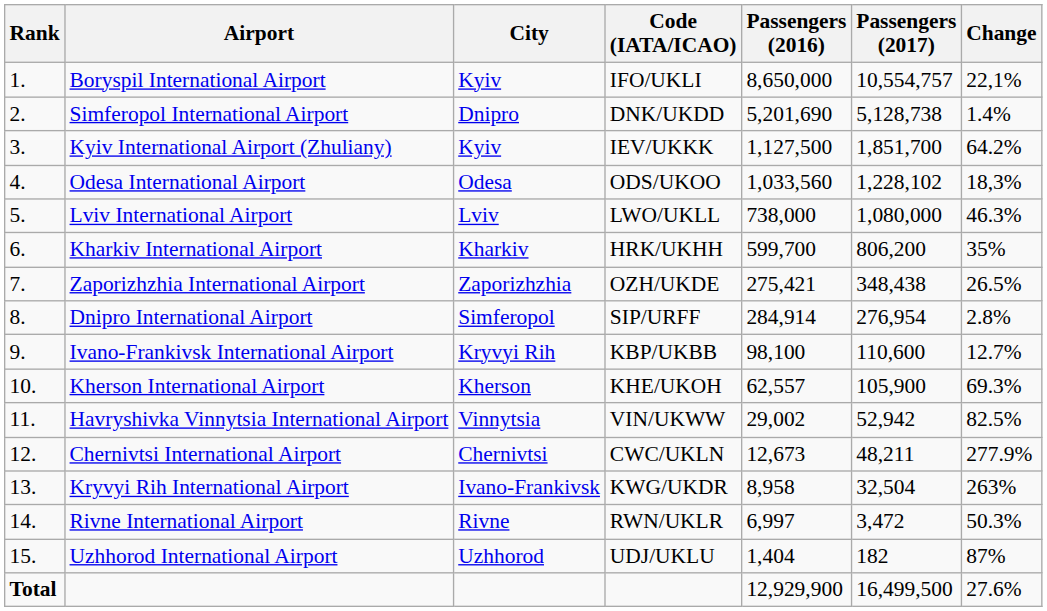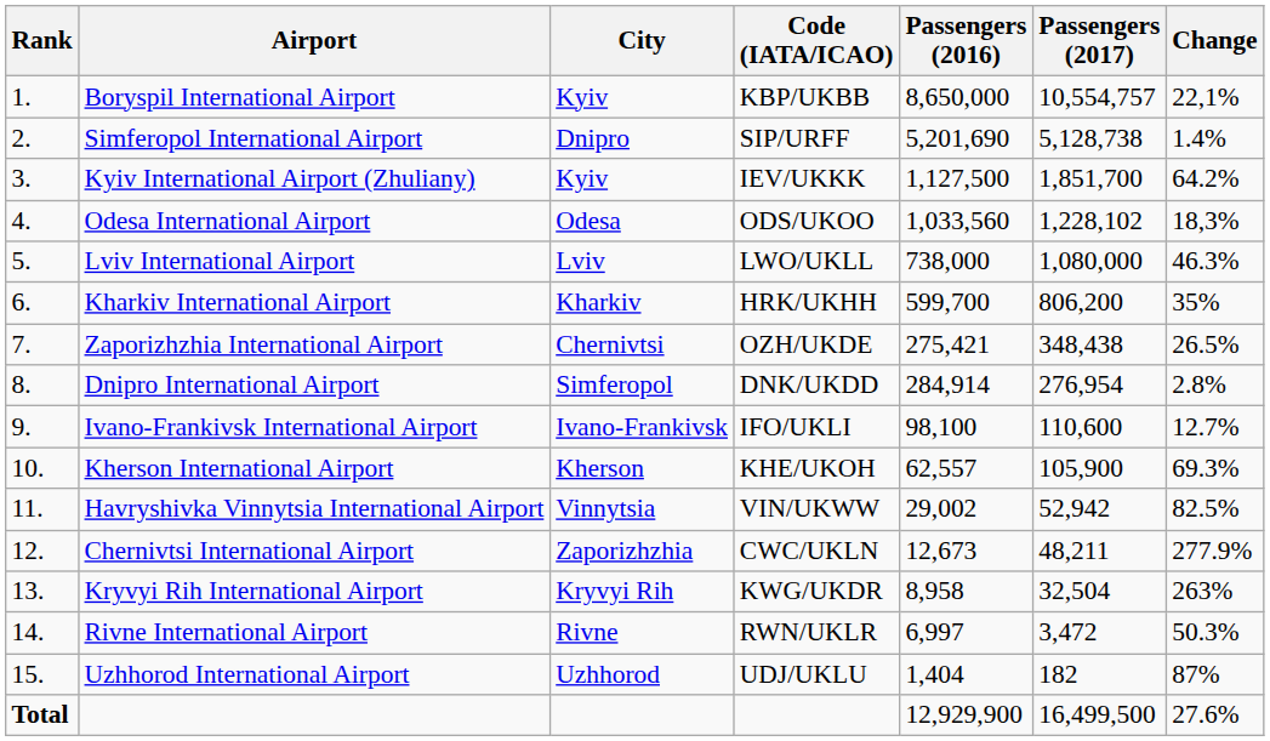Boryspil International Airport | Code (IATA/ICAO): IFO/UKLI -> KBP/UKBB
Simferopol International Airport | Code (IATA/ICAO): DNK/UKDD -> SIP/URFF
Zaporizhzhia International Airport | City: Zaporizhzhia -> Chernivtsi
Dnipro International Airport | Code (IATA/ICAO): SIP/URFF -> DNK/UKDD
Ivano-Frankivsk International Airport | City: Kryvyi Rih -> Ivano-Frankivsk
Ivano-Frankivsk International Airport | Code (IATA/ICAO): KBP/UKBB -> IFO/UKLI
Chernivtsi International Airport | City: Chernivtsi -> Zaporizhzhia
Kryvyi Rih International Airport | City: Ivano-Frankivsk -> Kryvyi Rih
